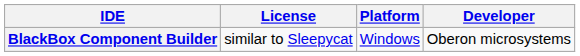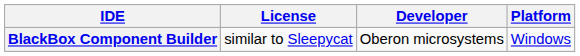columns swapped: Developer <-> Platform
